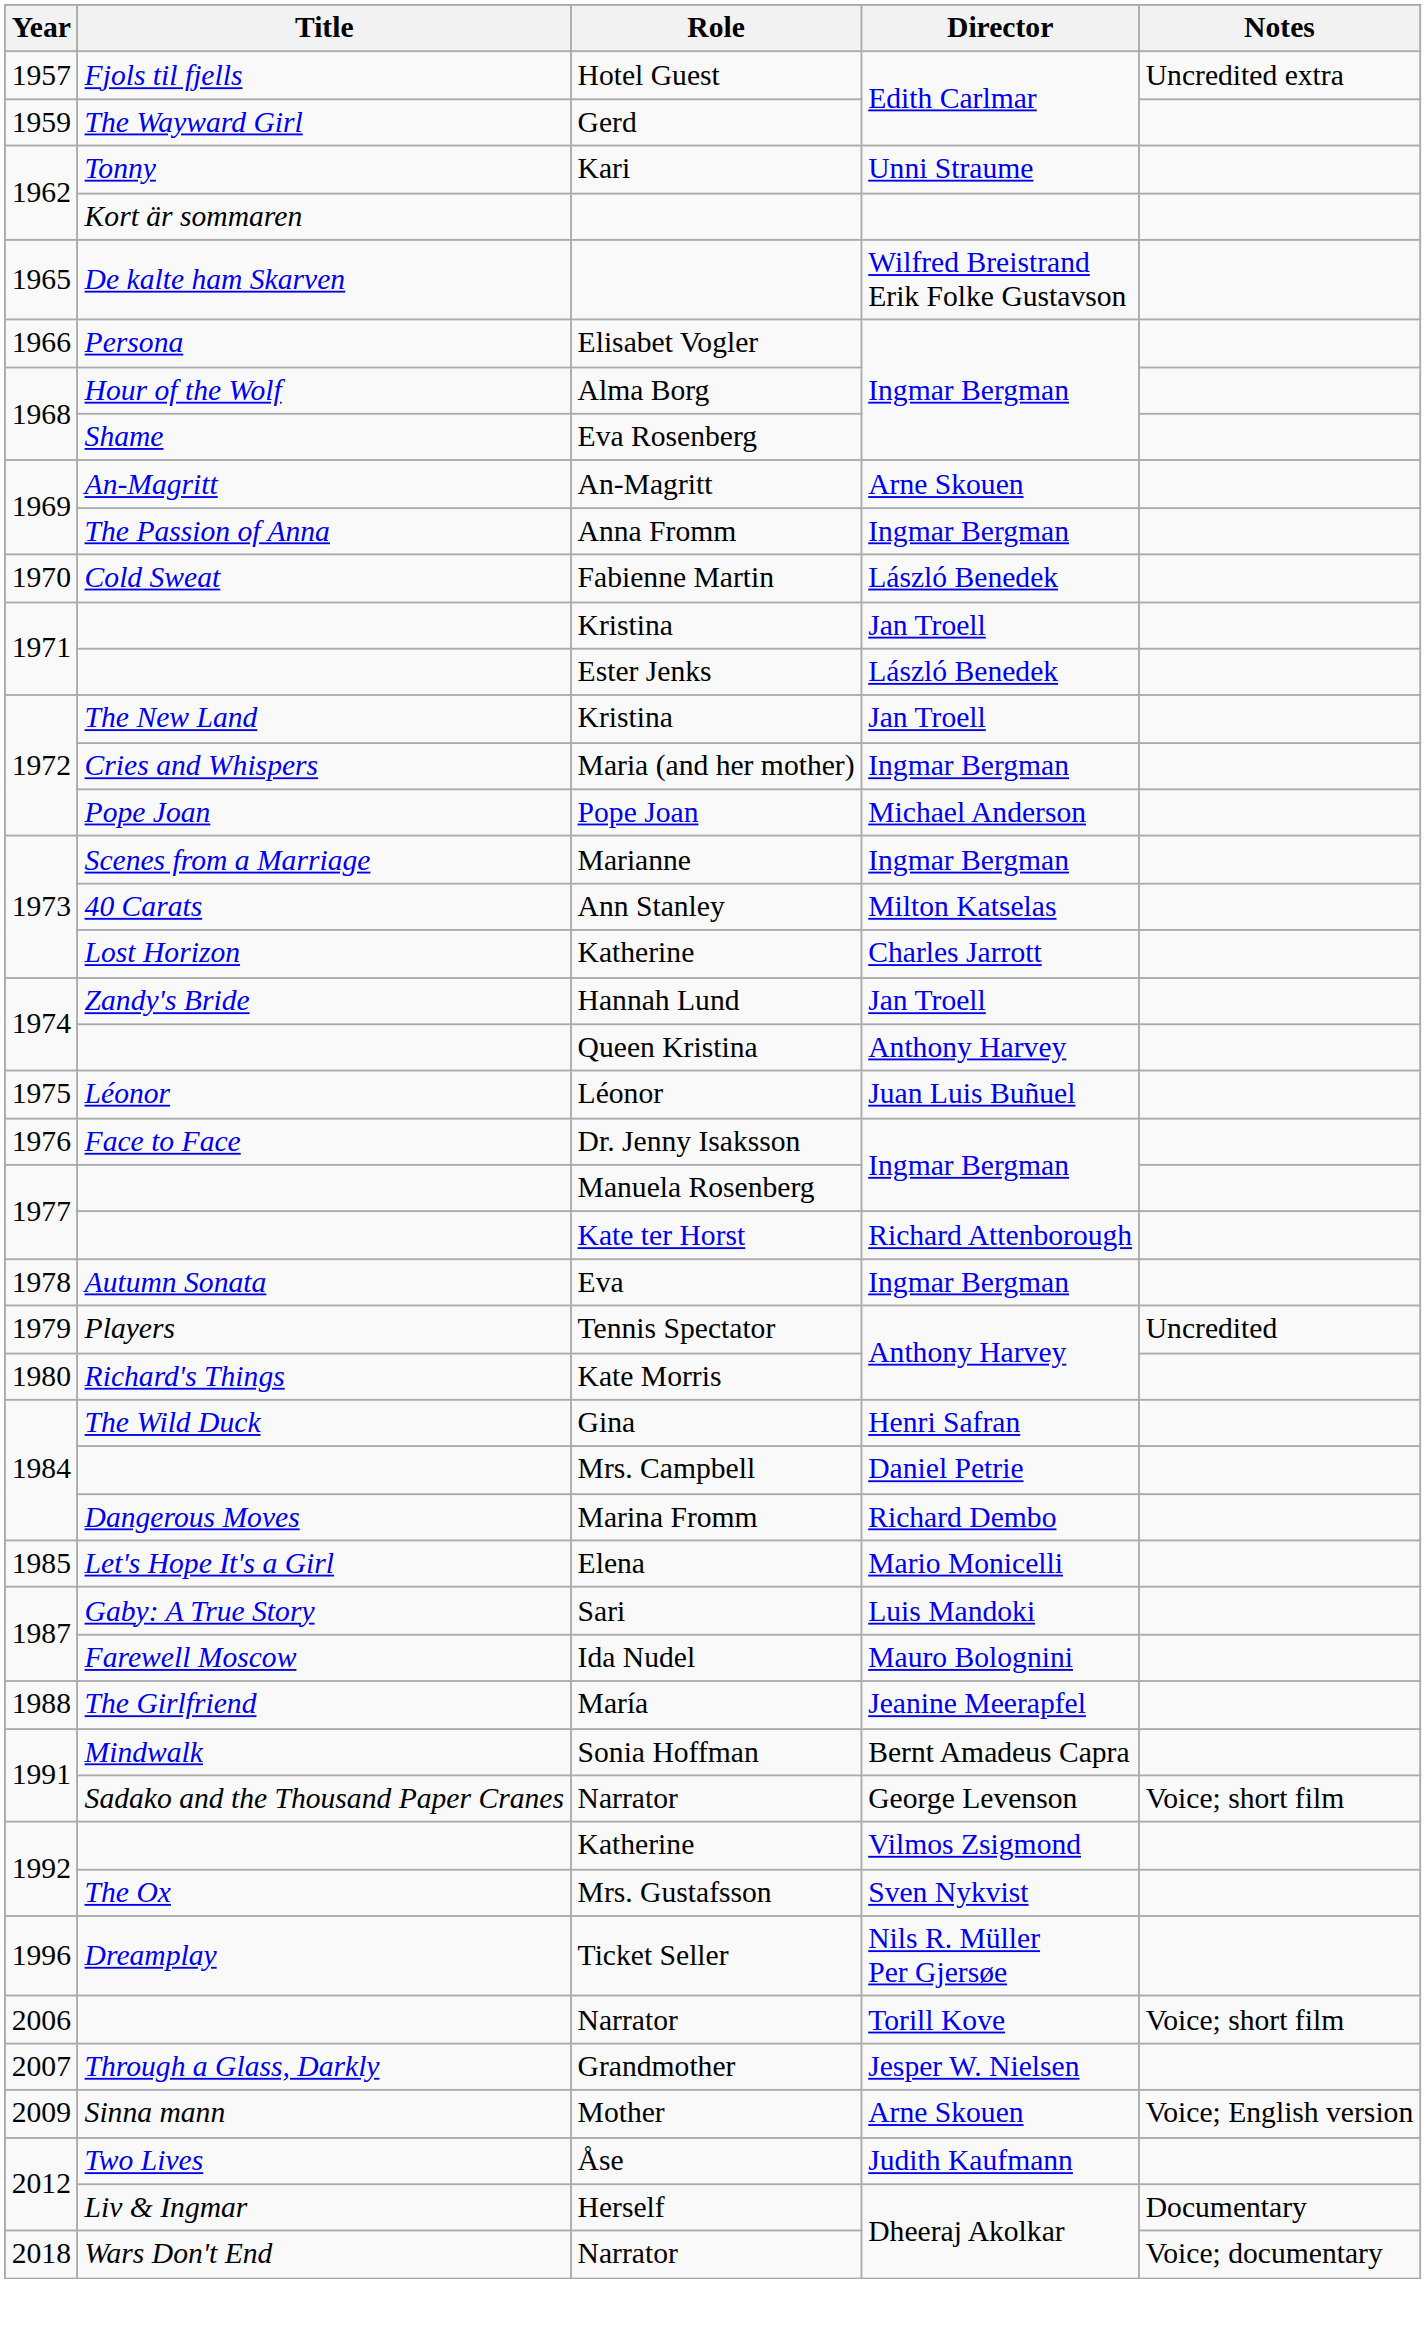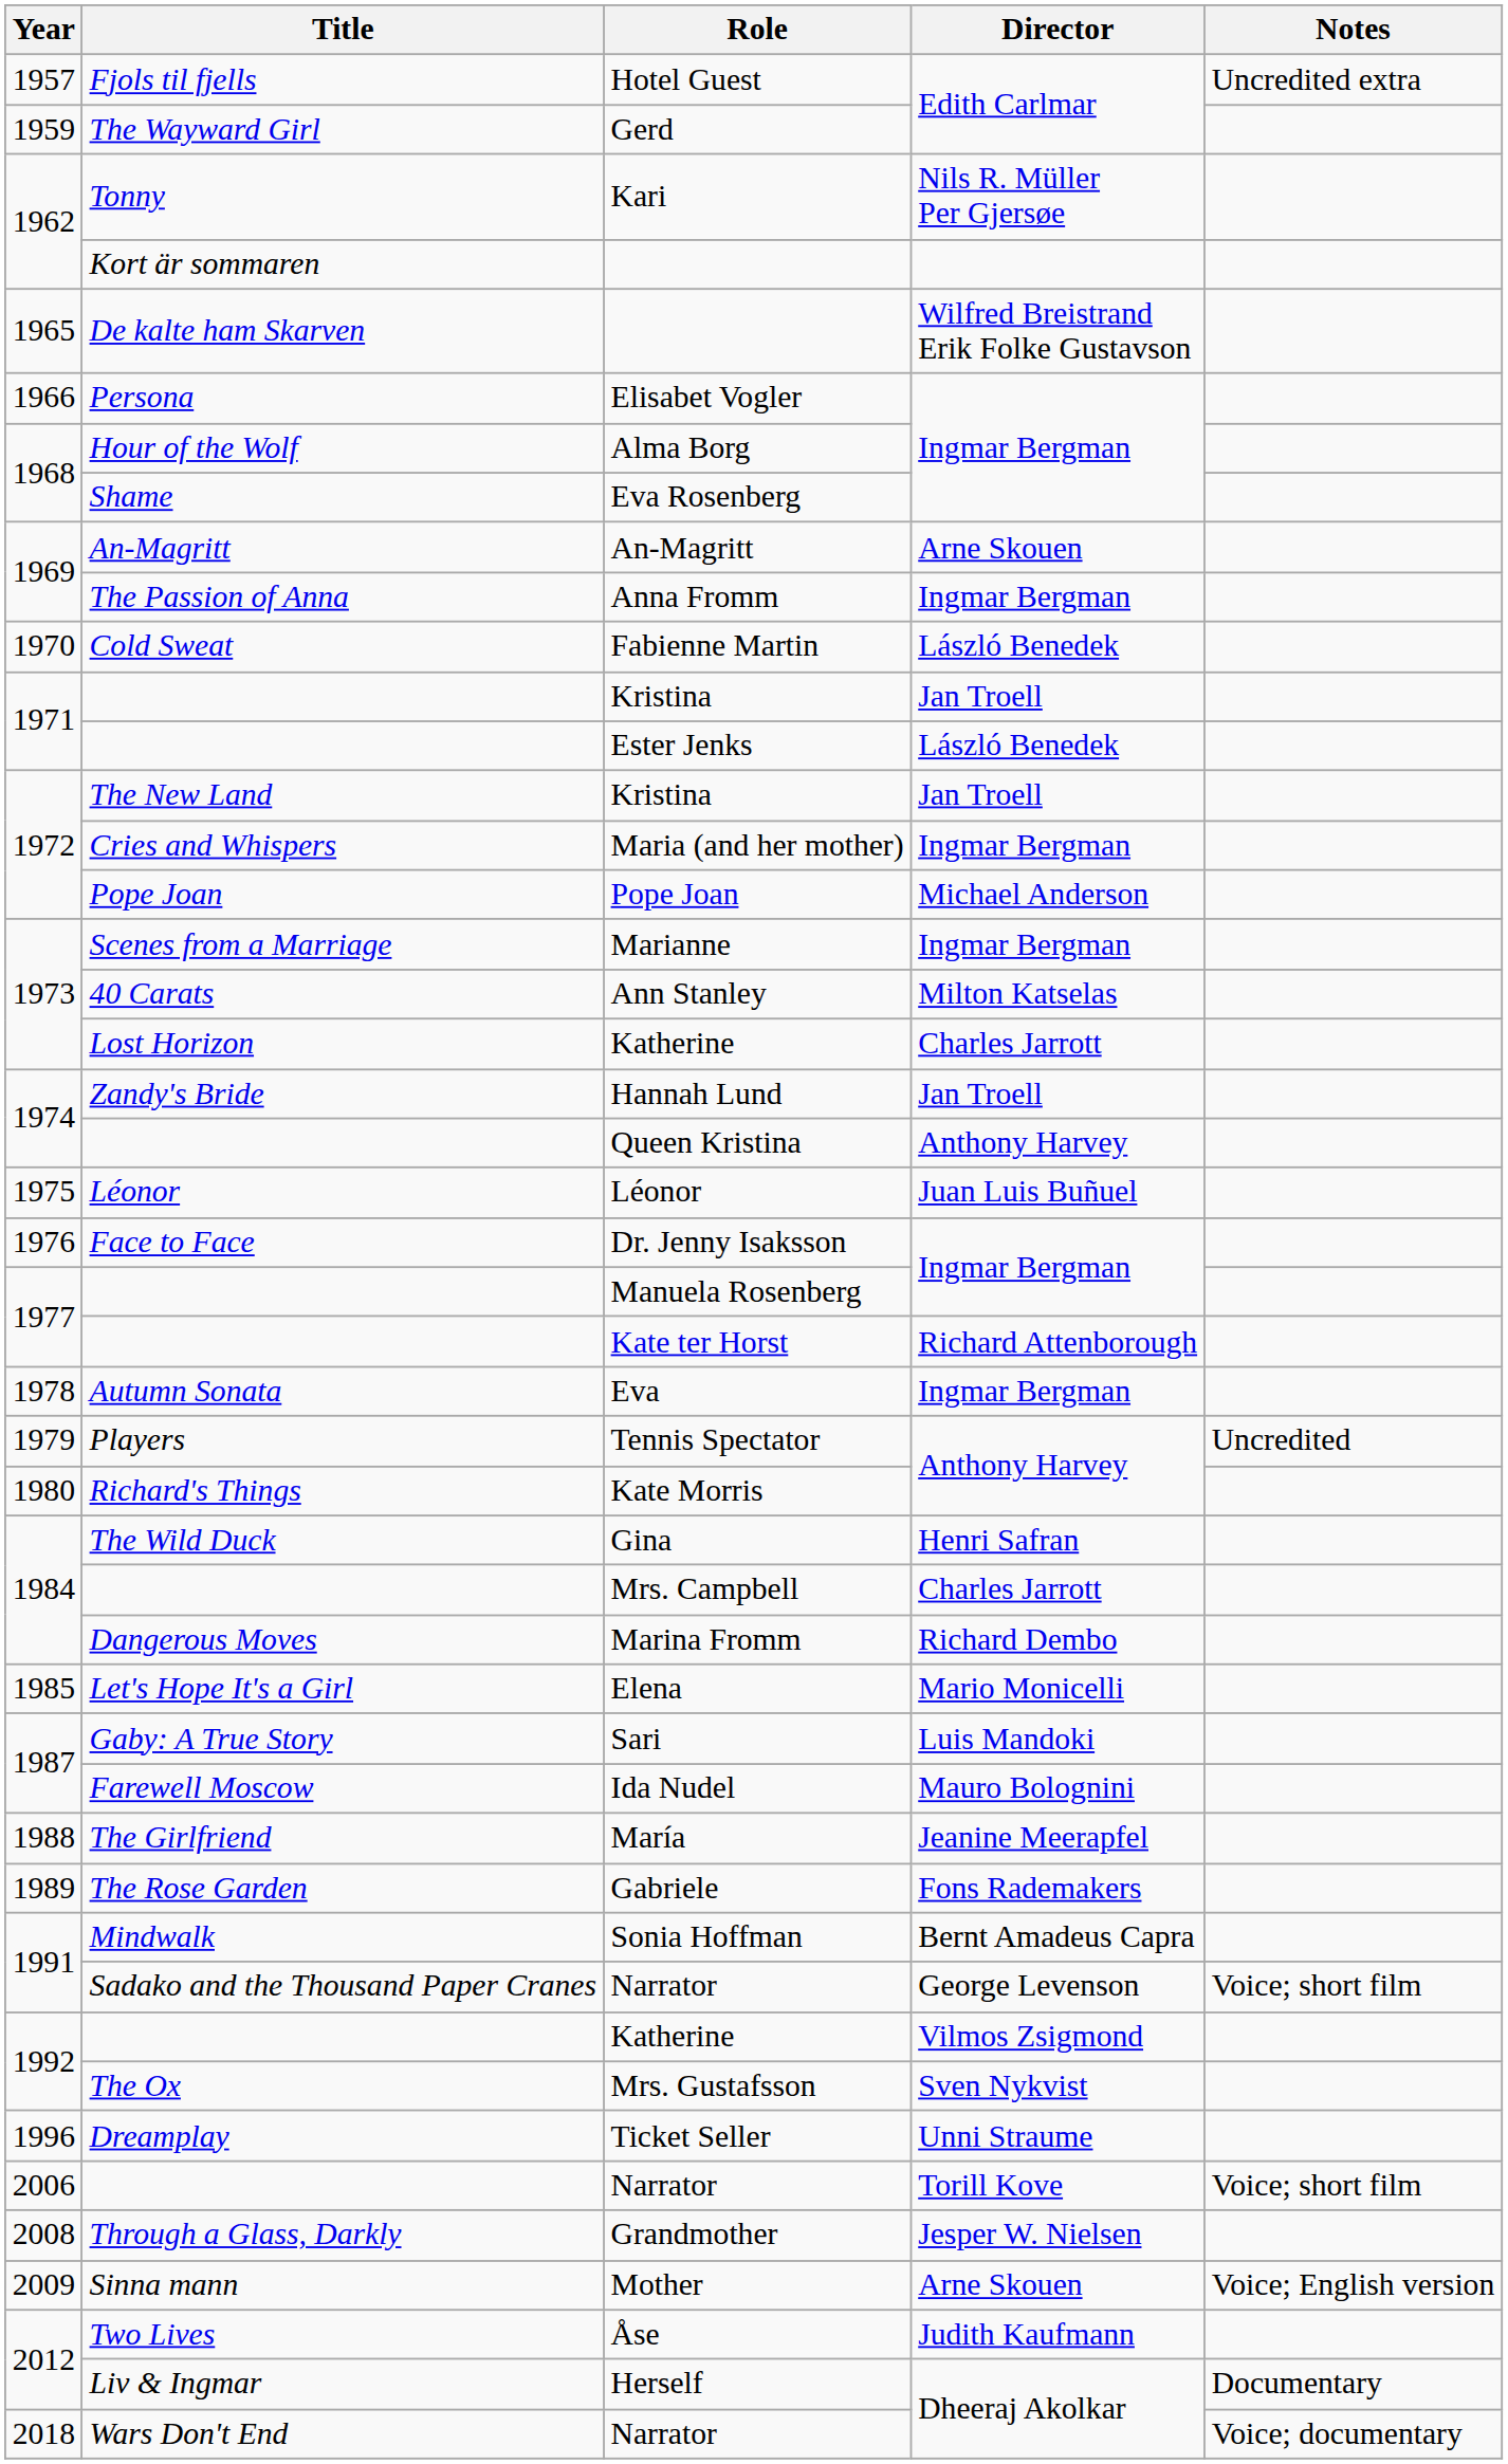Kari | Director: Unni Straume -> Nils R. Müller Per Gjersøe
Mrs. Campbell | Director: Daniel Petrie -> Charles Jarrott
+ row: 1989 | The Rose Garden | Gabriele | Fons Rademakers
Ticket Seller | Director: Nils R. Müller Per Gjersøe -> Unni Straume
Grandmother | Year: 2007 -> 2008
